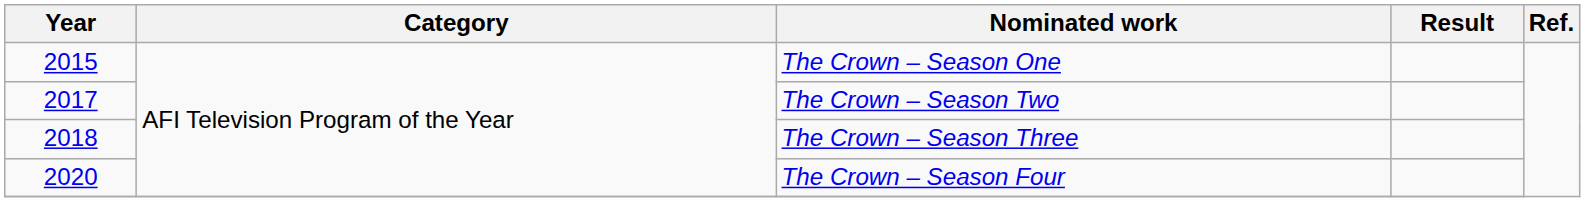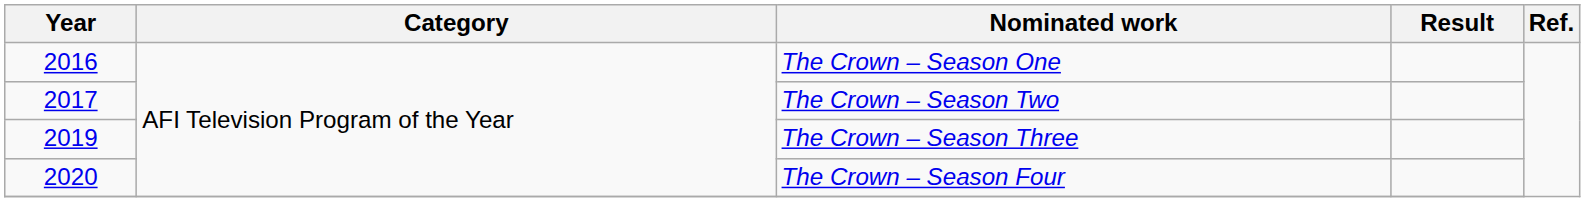The Crown – Season One | Year: 2015 -> 2016
The Crown – Season Three | Year: 2018 -> 2019
